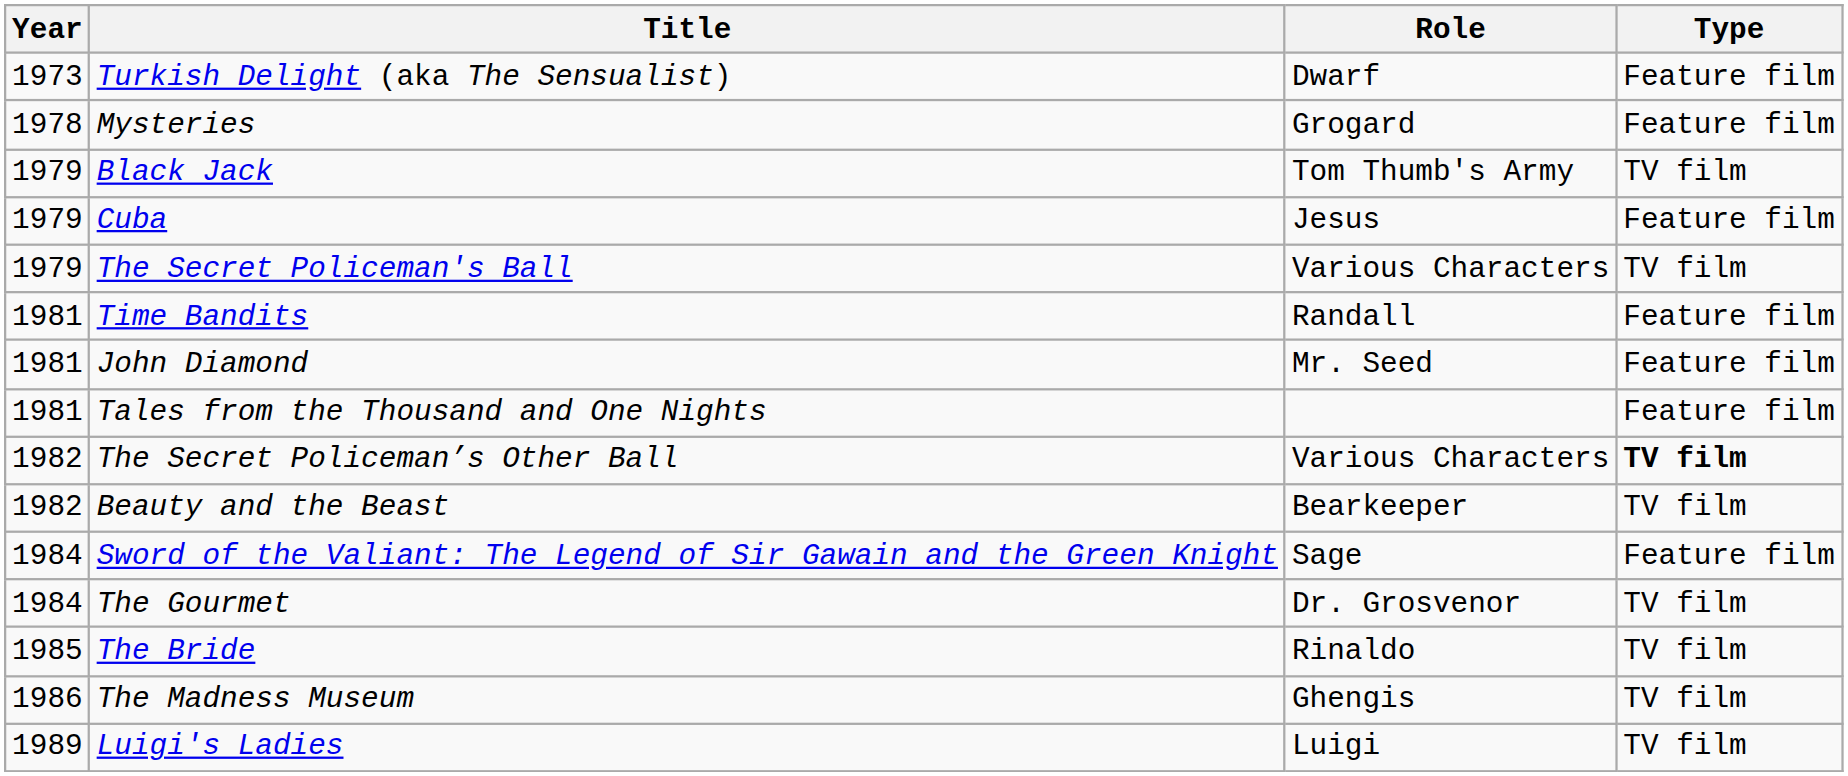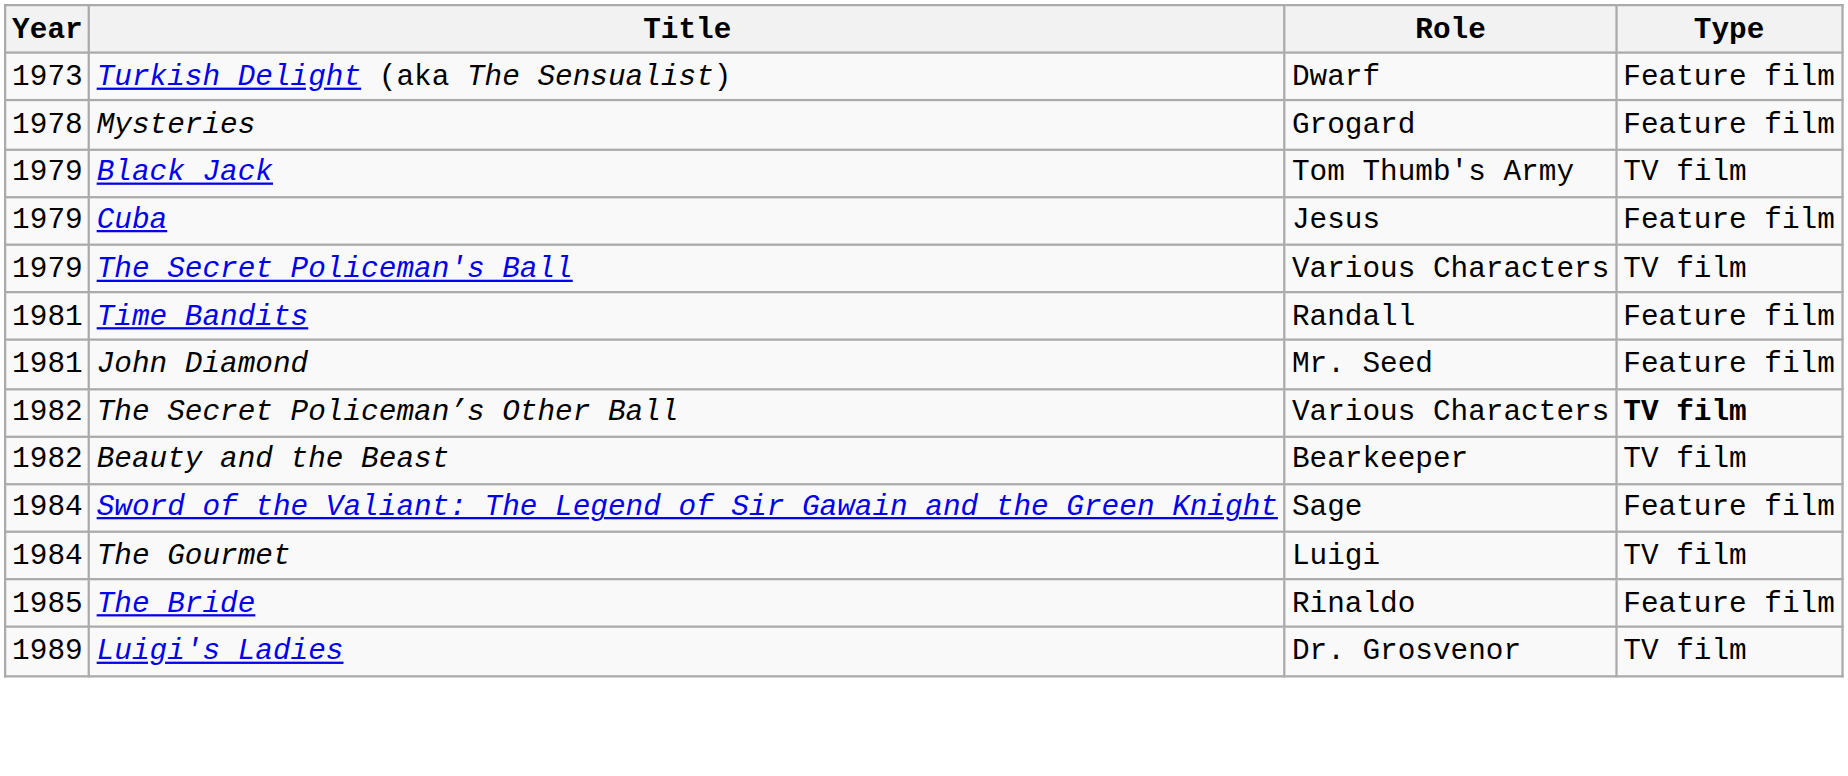- row: 1981 | Tales from the Thousand and One Nights | Feature film
The Gourmet | Role: Dr. Grosvenor -> Luigi
The Bride | Type: TV film -> Feature film
- row: 1986 | The Madness Museum | Ghengis | TV film
Luigi's Ladies | Role: Luigi -> Dr. Grosvenor
